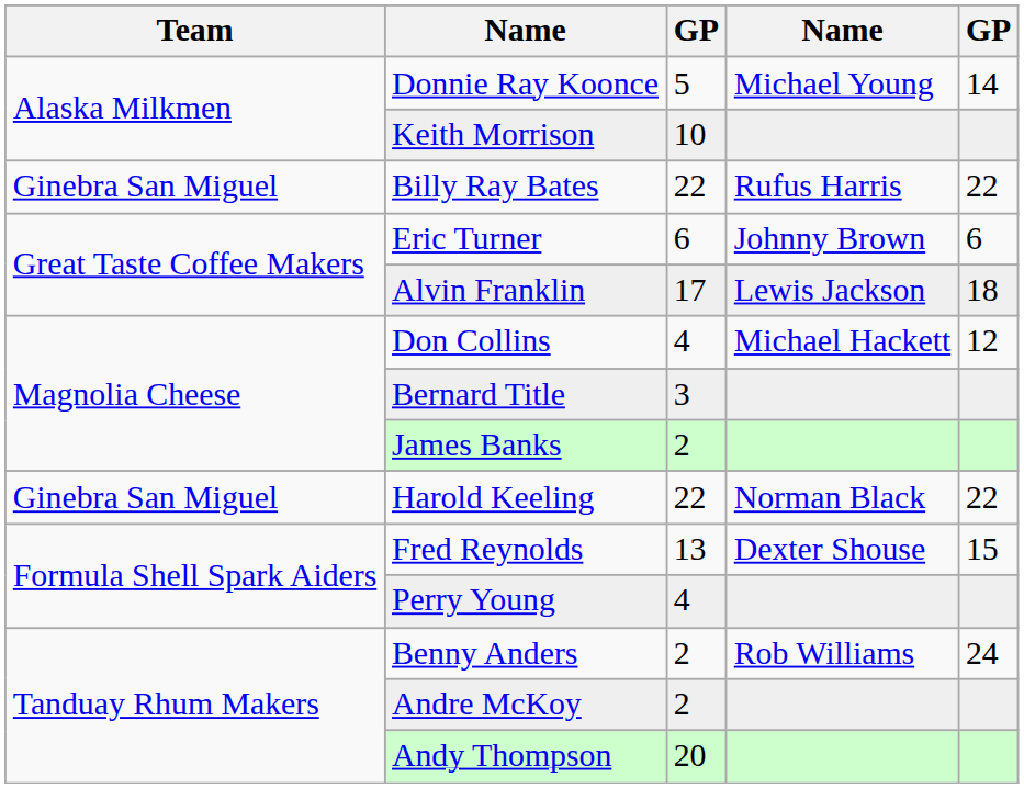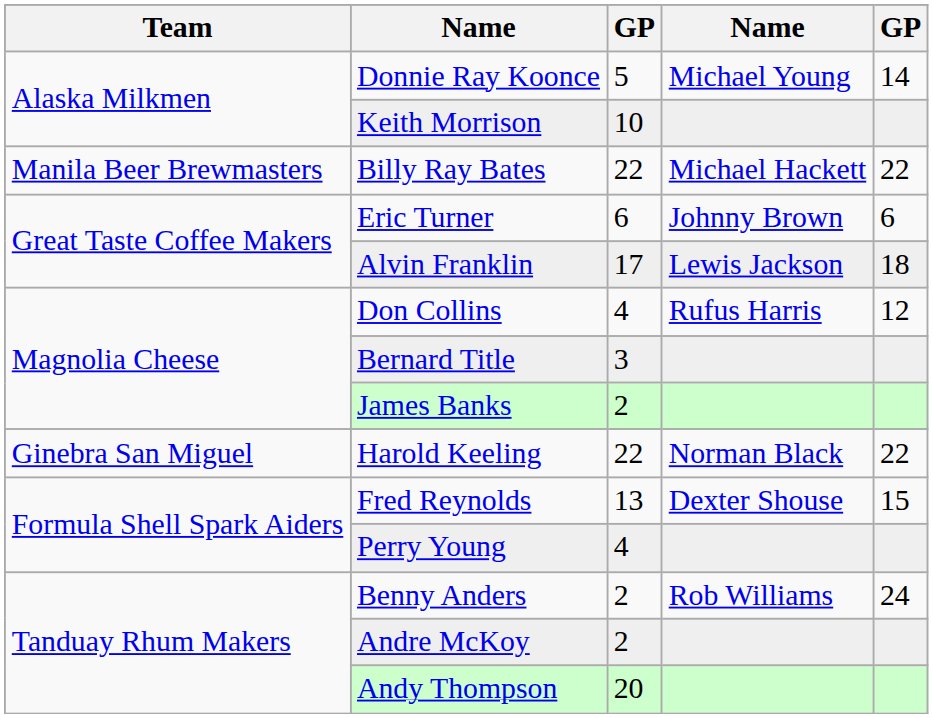Billy Ray Bates | Team: Ginebra San Miguel -> Manila Beer Brewmasters
Billy Ray Bates | column 4: Rufus Harris -> Michael Hackett
Don Collins | column 4: Michael Hackett -> Rufus Harris
